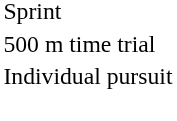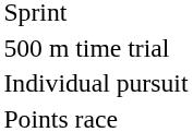+ row: Points race
